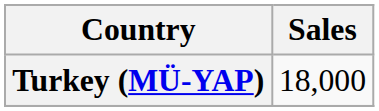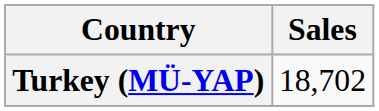Turkey (MÜ-YAP) | Sales: 18,000 -> 18,702
